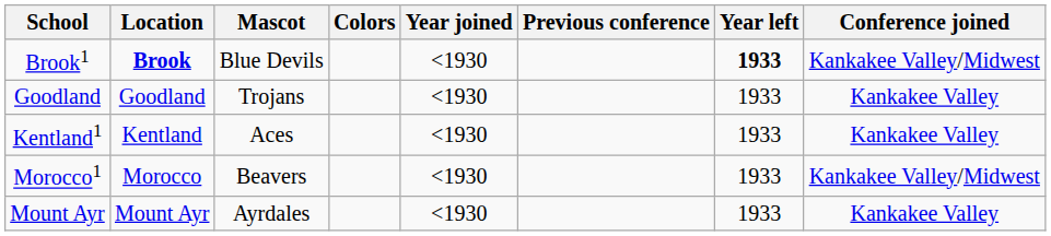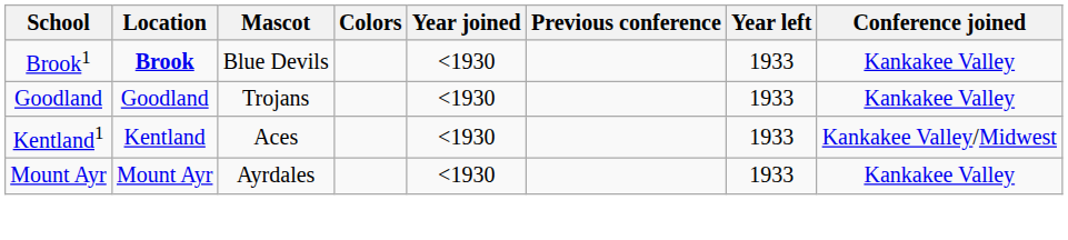Brook1 | Year left: bold -> normal
Brook1 | Conference joined: Kankakee Valley/Midwest -> Kankakee Valley
Kentland1 | Conference joined: Kankakee Valley -> Kankakee Valley/Midwest
- row: Morocco1 | Morocco | Beavers | <1930 | 1933 | Kankakee Valley/Midwest
